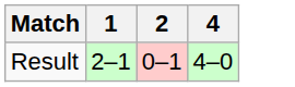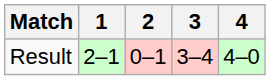+ column: 3 | 3–4
